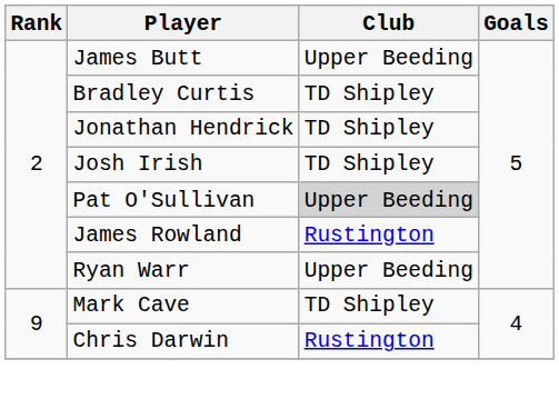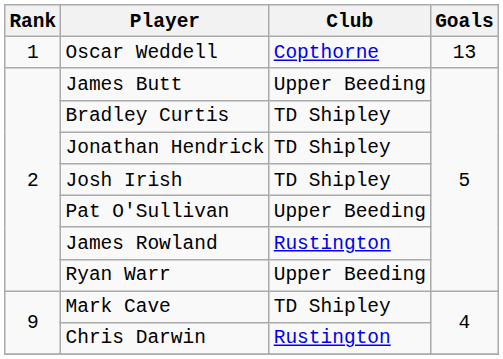+ row: 1 | Oscar Weddell | Copthorne | 13
Pat O'Sullivan | Club: lightgrey background -> no background
